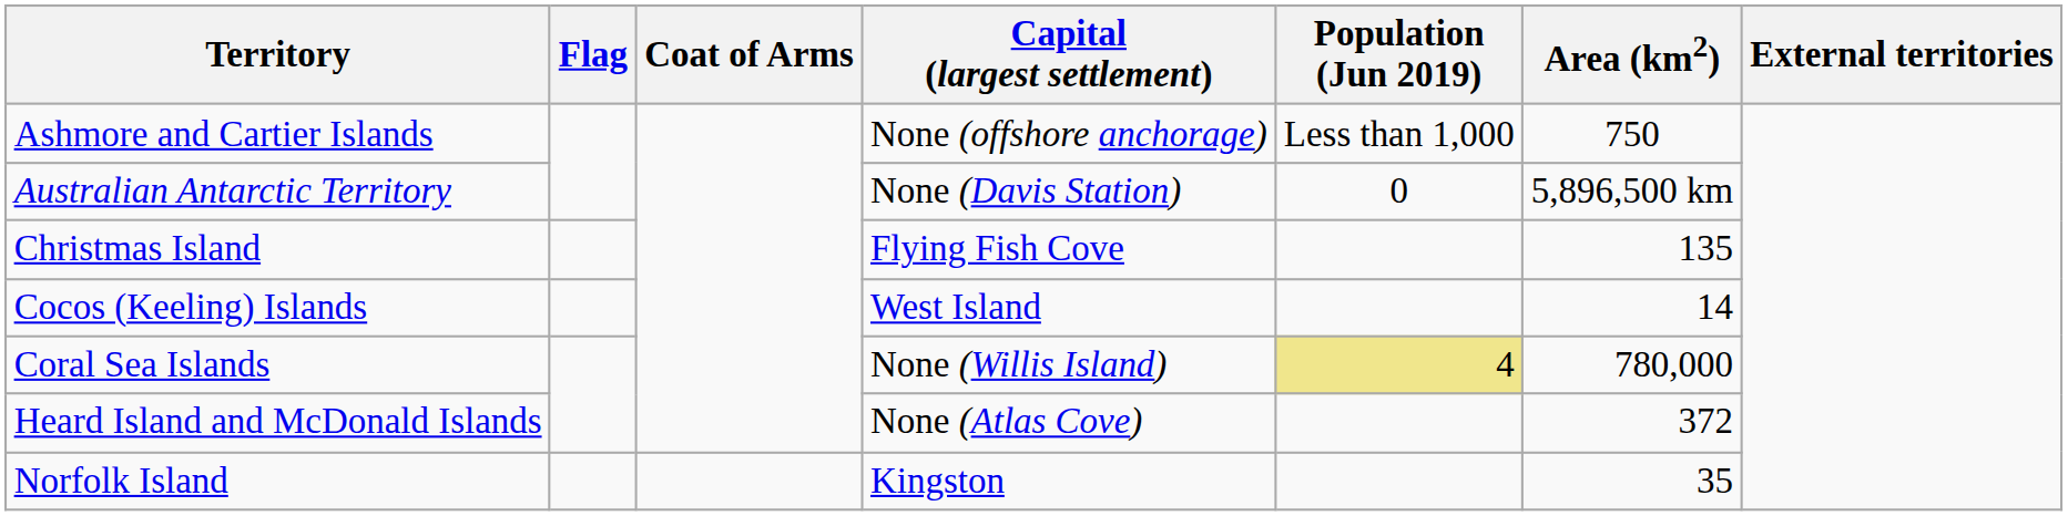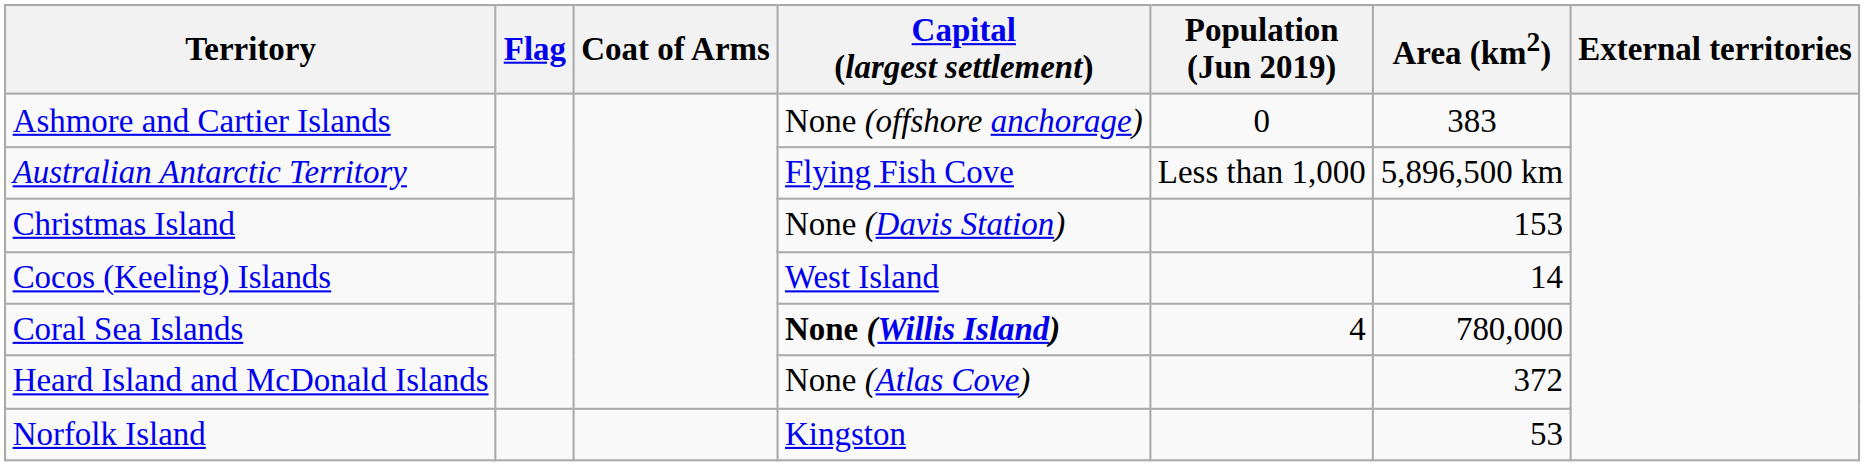Ashmore and Cartier Islands | Population (Jun 2019): Less than 1,000 -> 0
Ashmore and Cartier Islands | Area (km2): 750 -> 383
Australian Antarctic Territory | Capital (largest settlement): None (Davis Station) -> Flying Fish Cove
Australian Antarctic Territory | Population (Jun 2019): 0 -> Less than 1,000
Christmas Island | Capital (largest settlement): Flying Fish Cove -> None (Davis Station)
Christmas Island | Area (km2): 135 -> 153
Coral Sea Islands | Capital (largest settlement): normal -> bold
Coral Sea Islands | Population (Jun 2019): khaki background -> no background
Norfolk Island | Area (km2): 35 -> 53
